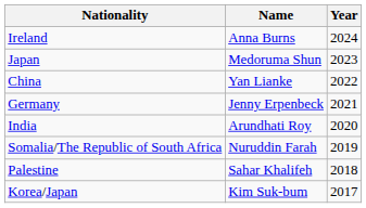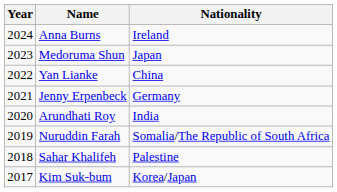columns swapped: Year <-> Nationality
